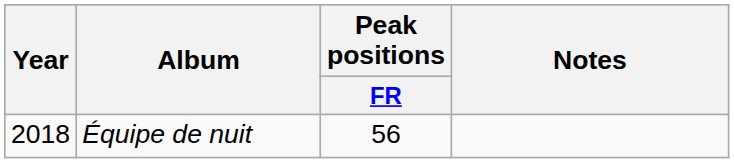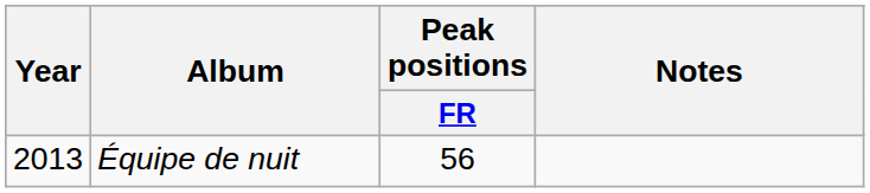Équipe de nuit | Year: 2018 -> 2013
